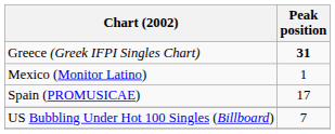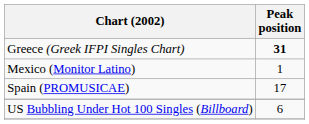US Bubbling Under Hot 100 Singles (Billboard) | Peak position: 7 -> 6
